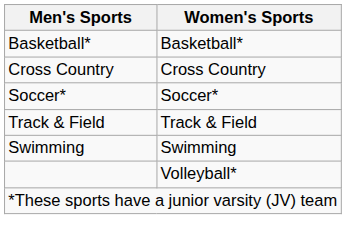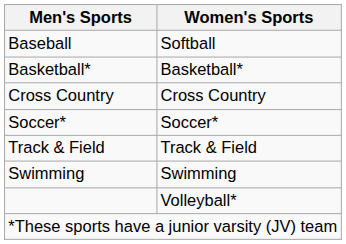+ row: Baseball | Softball
